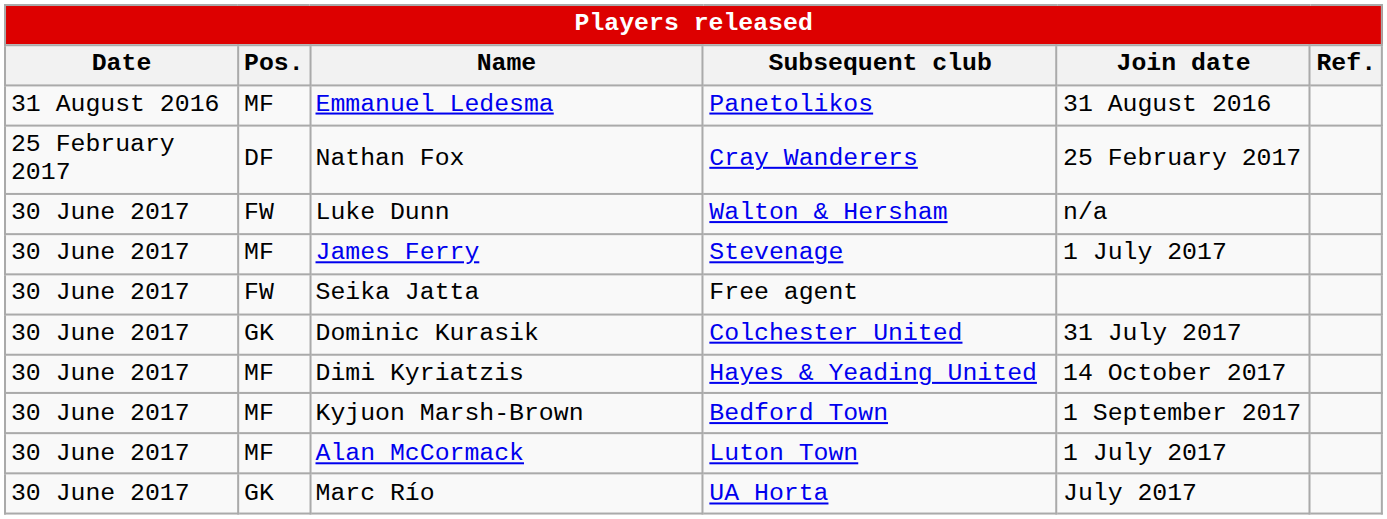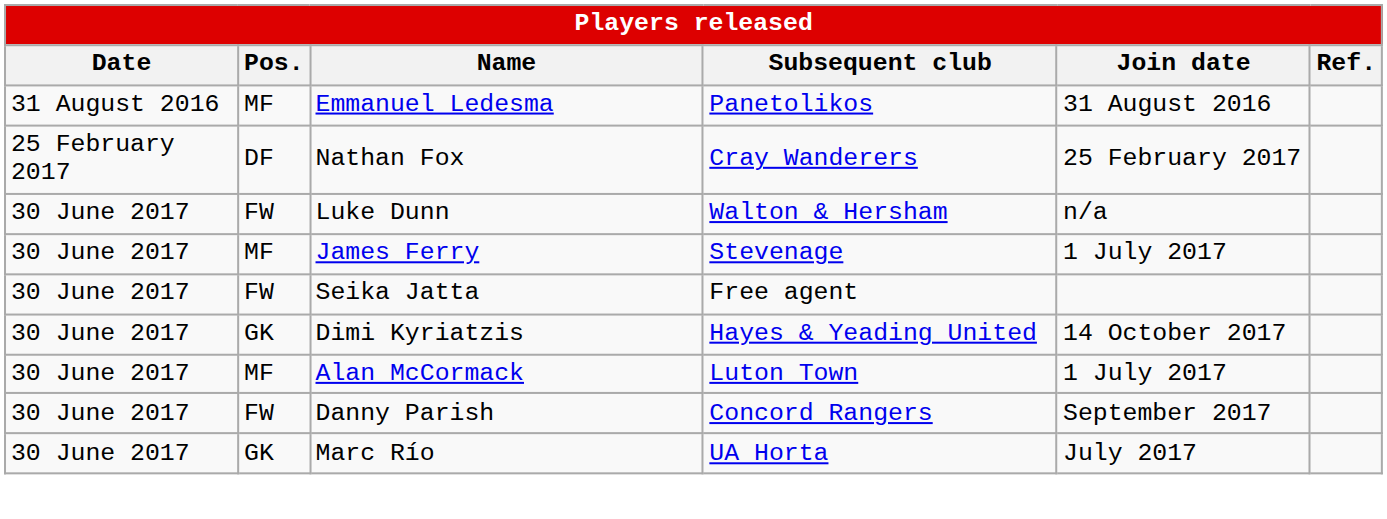- row: 30 June 2017 | GK | Dominic Kurasik | Colchester United | 31 July 2017
Dimi Kyriatzis | Pos.: MF -> GK
- row: 30 June 2017 | MF | Kyjuon Marsh-Brown | Bedford Town | 1 September 2017
+ row: 30 June 2017 | FW | Danny Parish | Concord Rangers | September 2017
